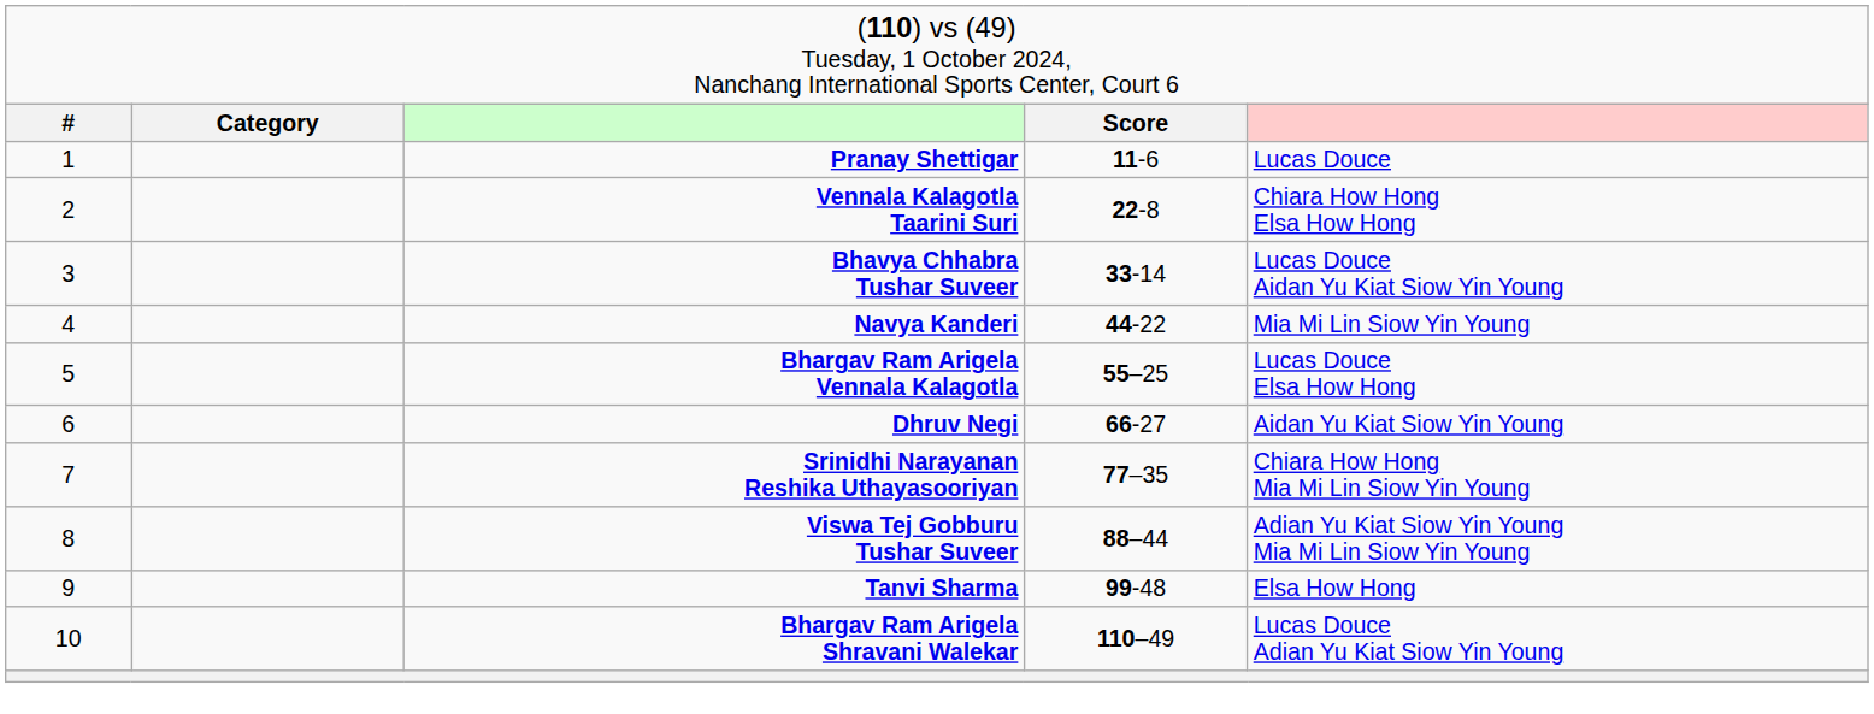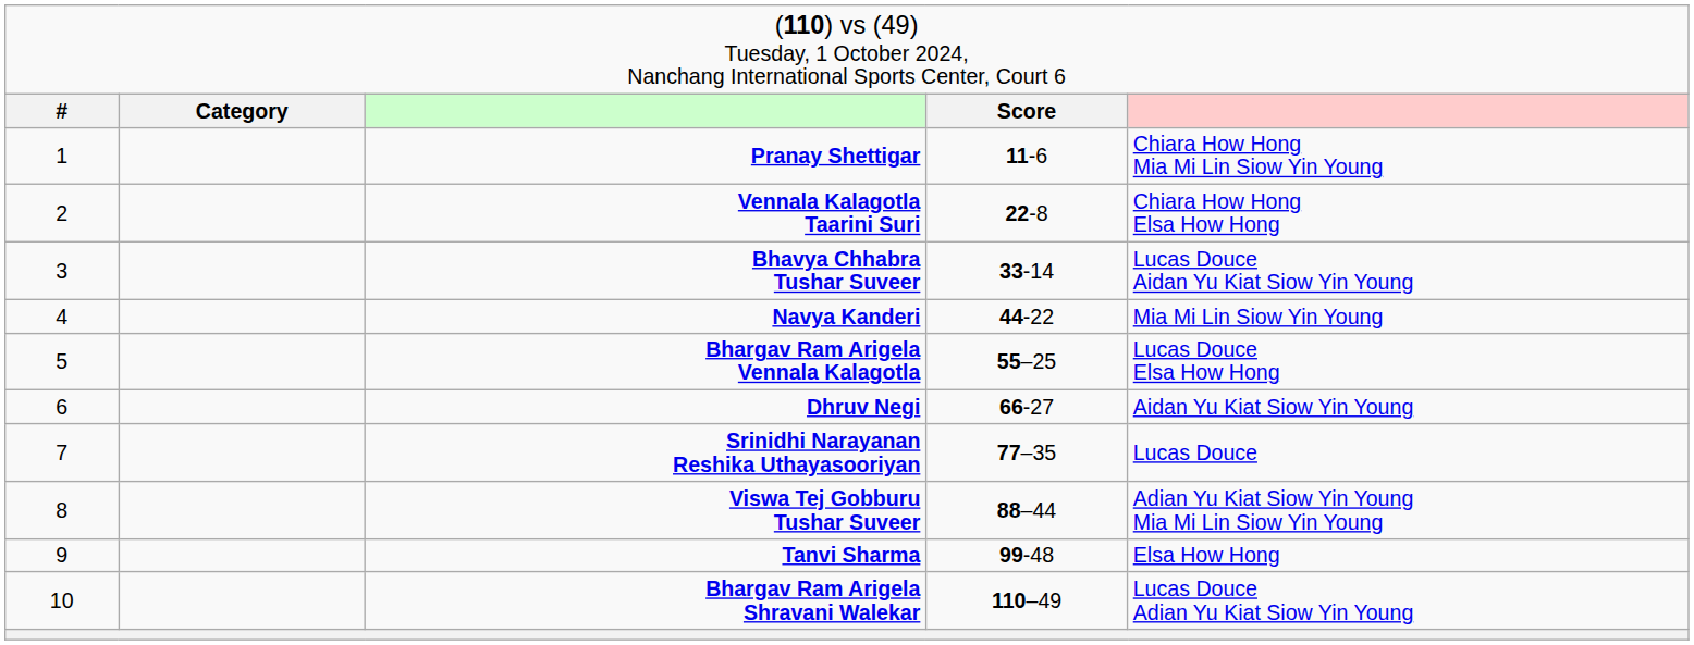Pranay Shettigar | column 5: Lucas Douce -> Chiara How Hong Mia Mi Lin Siow Yin Young
Srinidhi Narayanan Reshika Uthayasooriyan | column 5: Chiara How Hong Mia Mi Lin Siow Yin Young -> Lucas Douce
